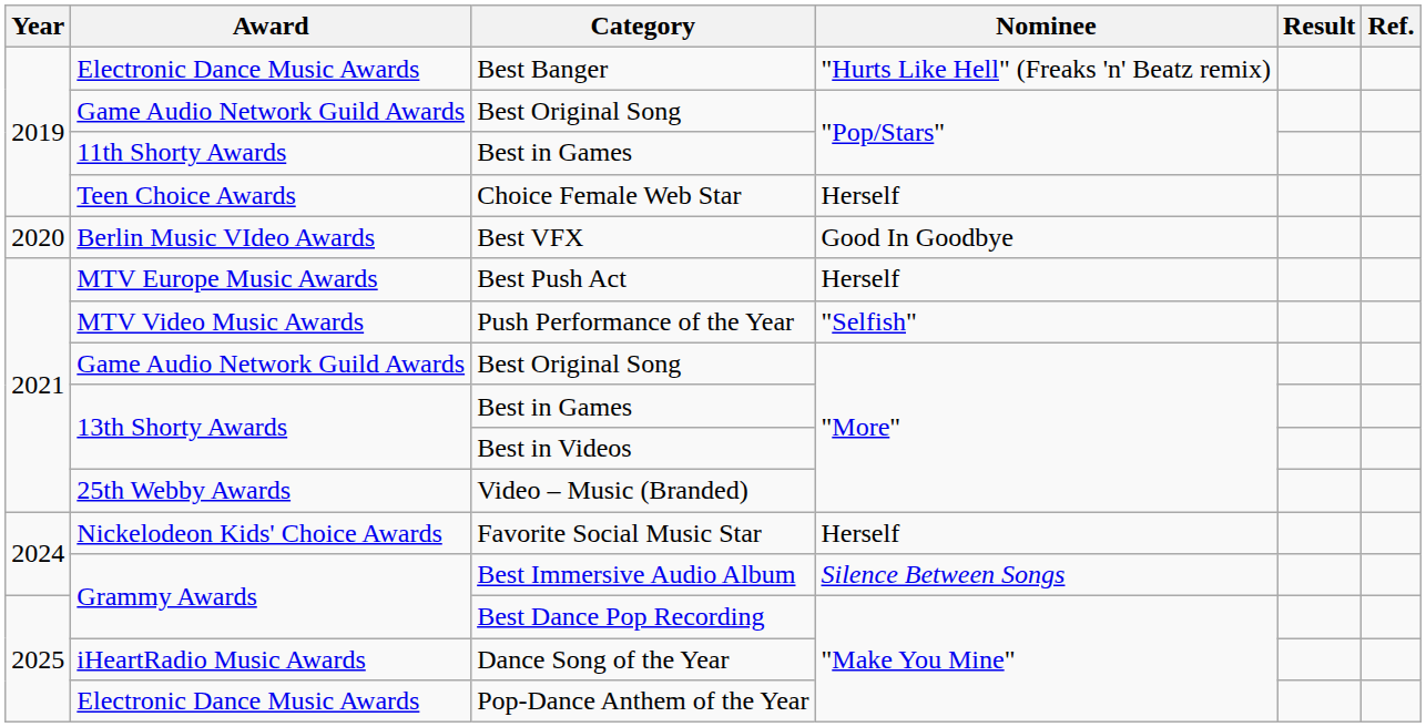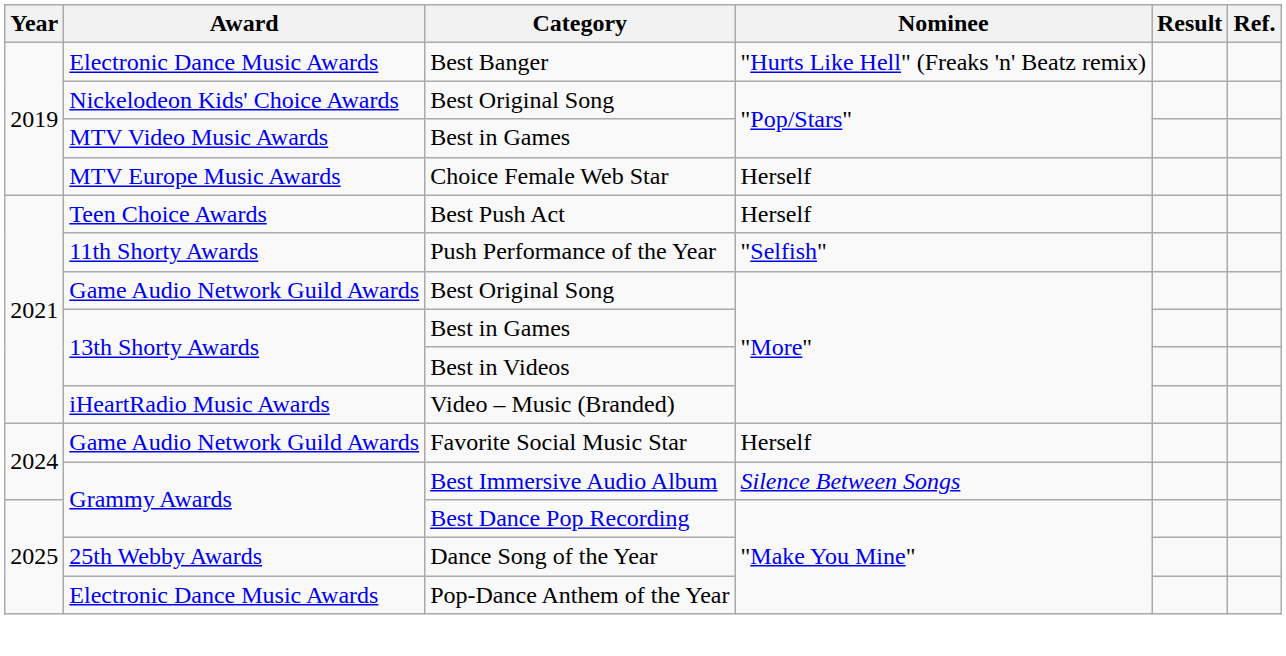Best Original Song / "Pop/Stars" | Award: Game Audio Network Guild Awards -> Nickelodeon Kids' Choice Awards
Best in Games / "Pop/Stars" | Award: 11th Shorty Awards -> MTV Video Music Awards
Choice Female Web Star | Award: Teen Choice Awards -> MTV Europe Music Awards
- row: 2020 | Berlin Music VIdeo Awards | Best VFX | Good In Goodbye
Best Push Act | Award: MTV Europe Music Awards -> Teen Choice Awards
Push Performance of the Year | Award: MTV Video Music Awards -> 11th Shorty Awards
Video – Music (Branded) | Award: 25th Webby Awards -> iHeartRadio Music Awards
Favorite Social Music Star | Award: Nickelodeon Kids' Choice Awards -> Game Audio Network Guild Awards
Dance Song of the Year | Award: iHeartRadio Music Awards -> 25th Webby Awards
